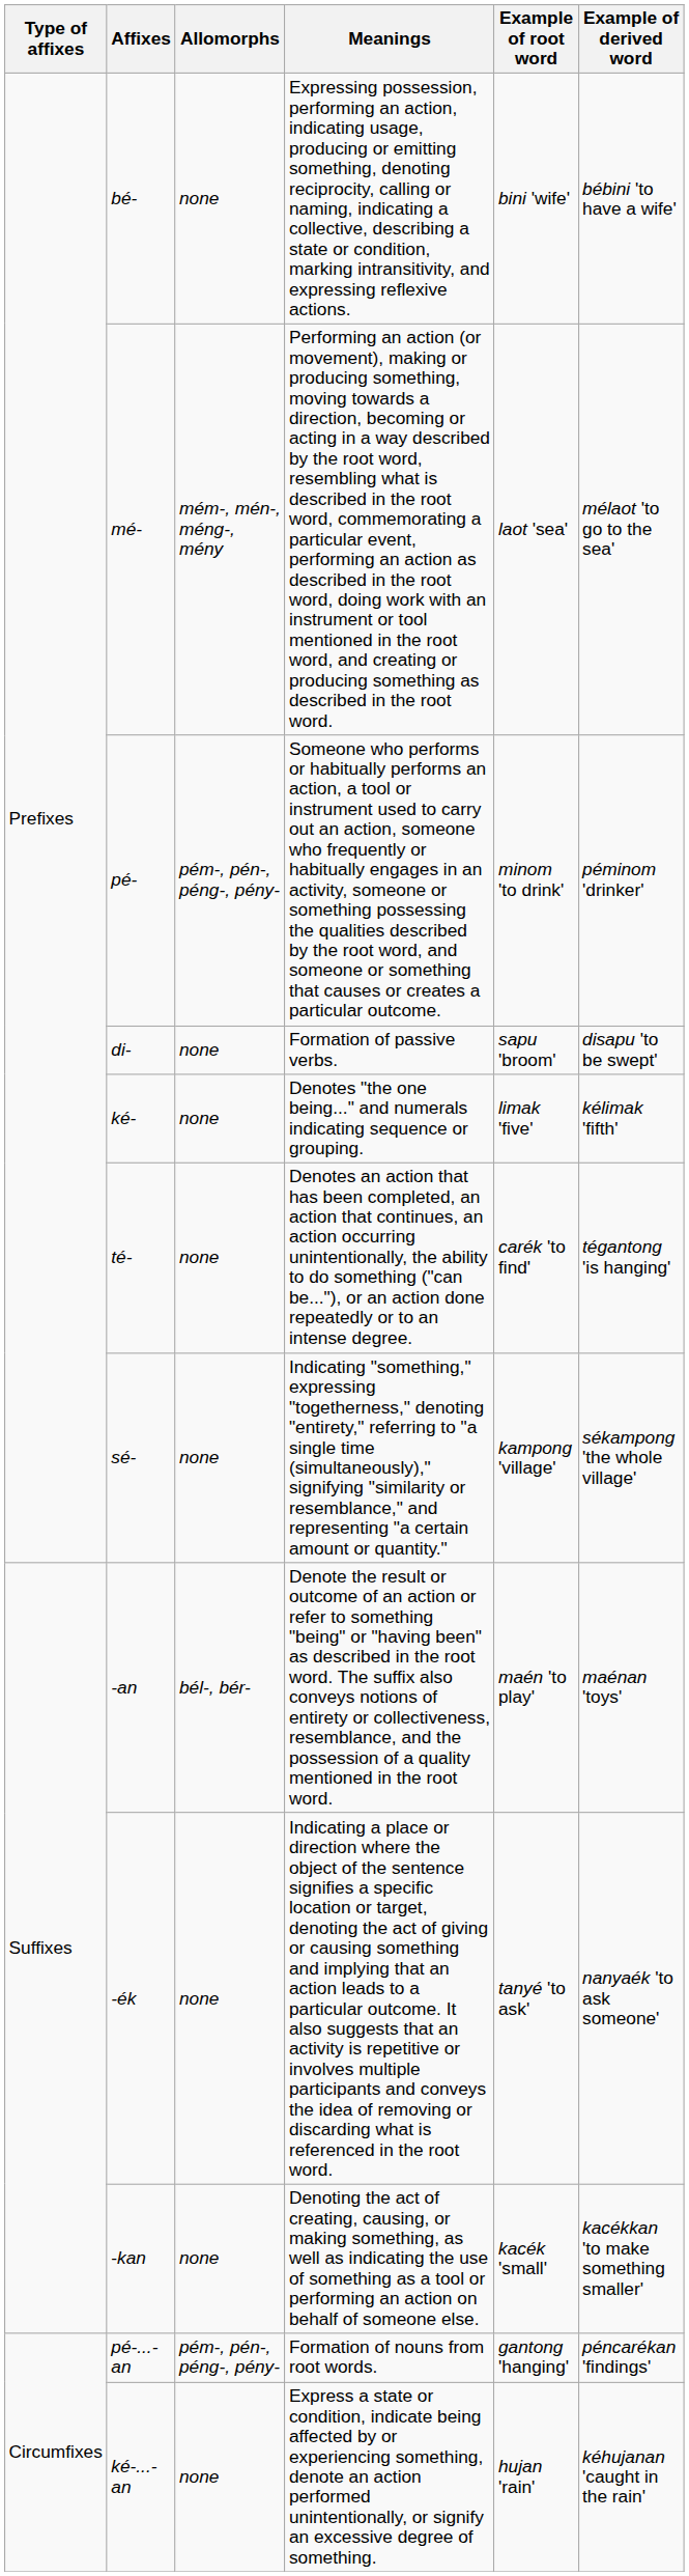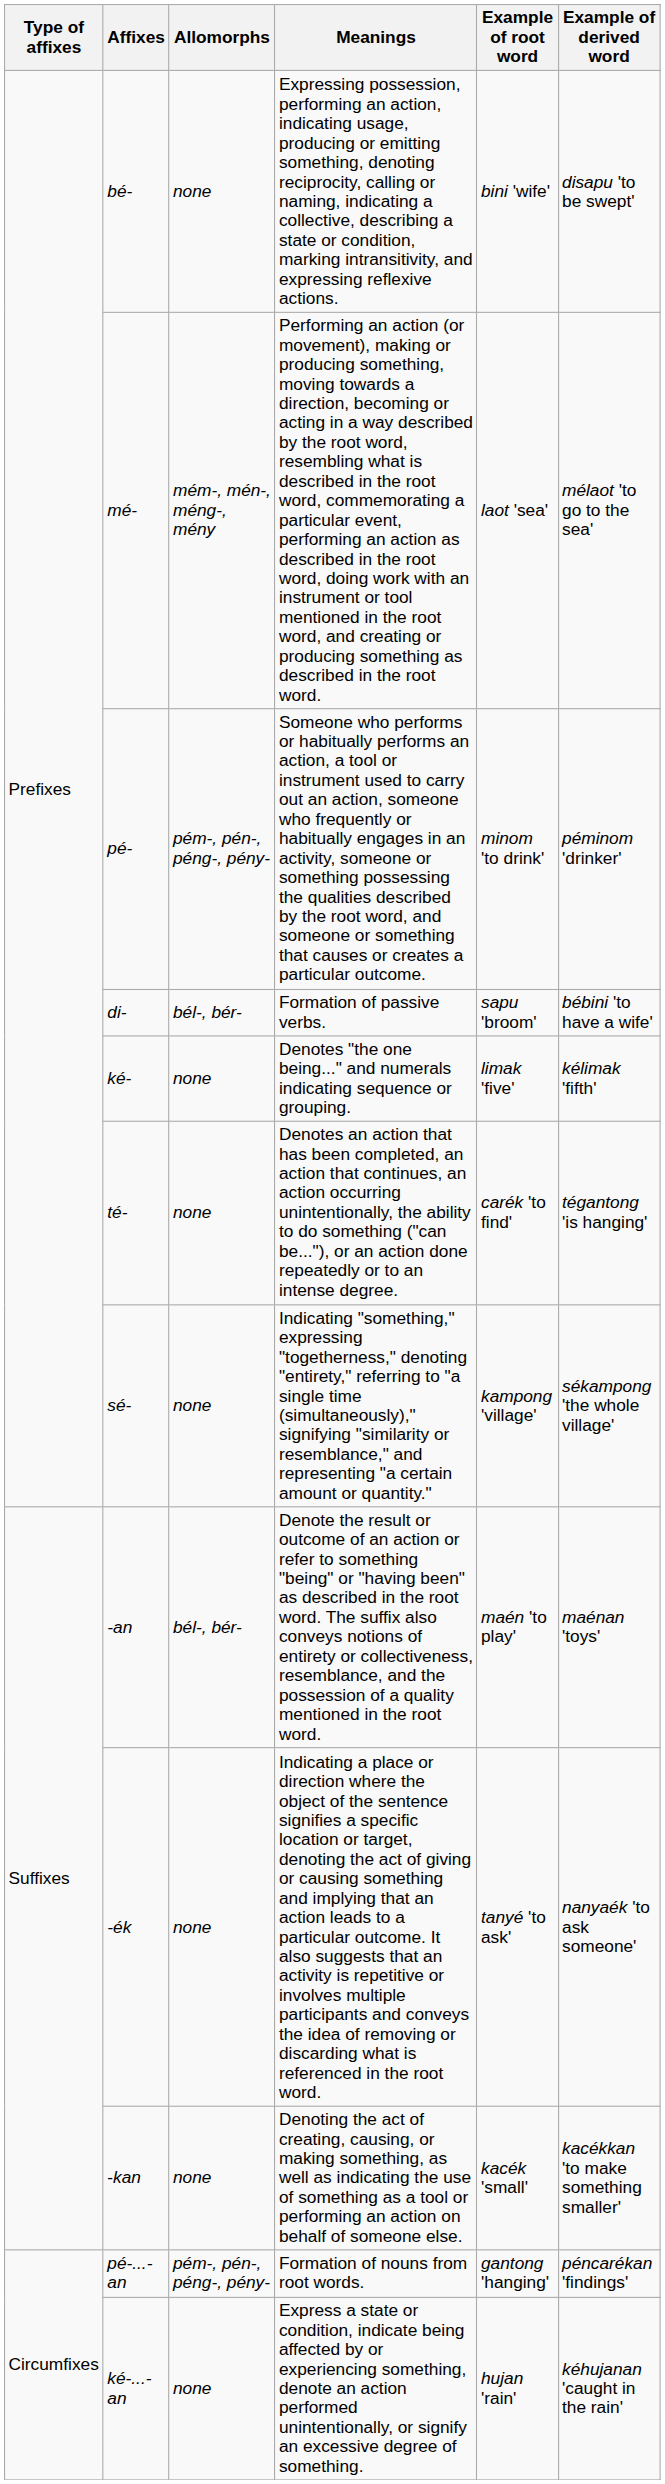bé- | Example of derived word: bébini 'to have a wife' -> disapu 'to be swept'
di- | Allomorphs: none -> bél-, bér-
di- | Example of derived word: disapu 'to be swept' -> bébini 'to have a wife'
